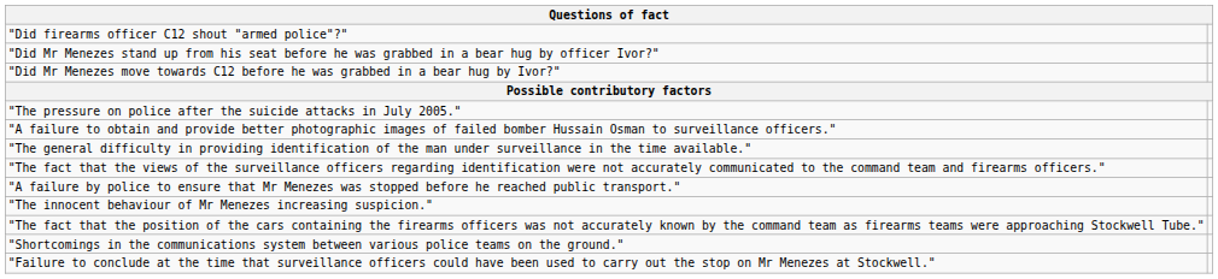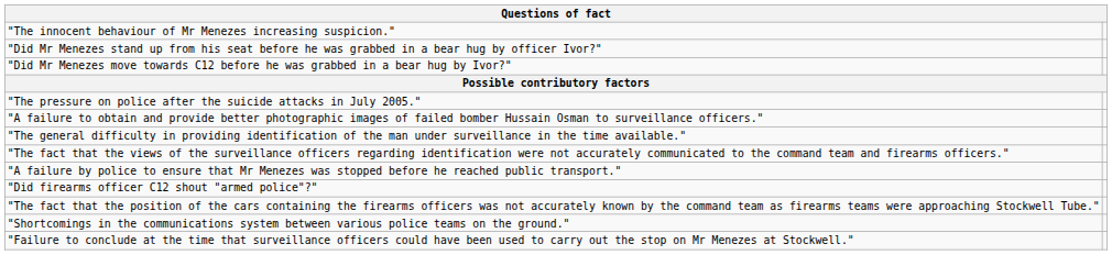rows swapped: "Did firearms officer C12 shout "armed police"?" <-> "The innocent behaviour of Mr Menezes increasing suspicion."
